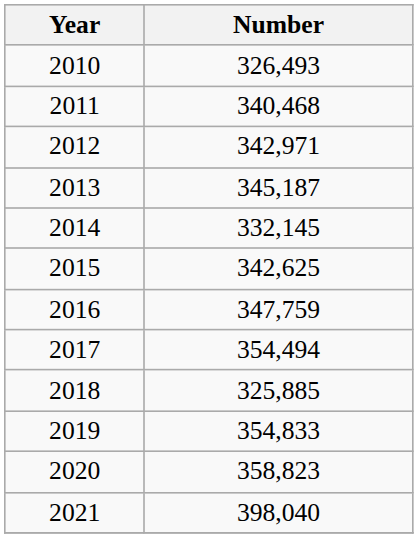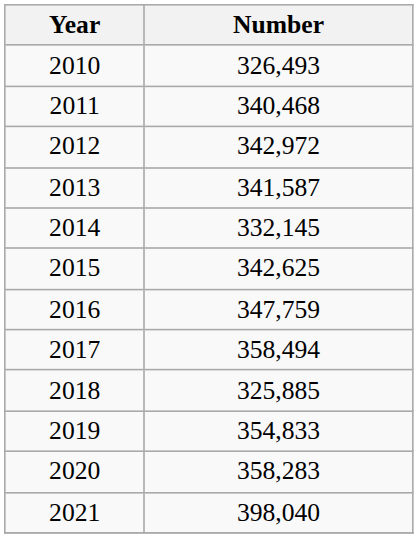2012 | Number: 342,971 -> 342,972
2013 | Number: 345,187 -> 341,587
2017 | Number: 354,494 -> 358,494
2020 | Number: 358,823 -> 358,283
